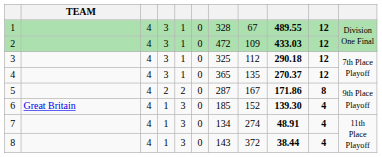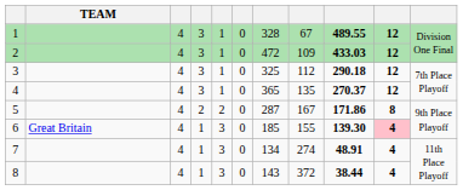6 | column 8: 152 -> 155
6 | column 10: no background -> pink background
